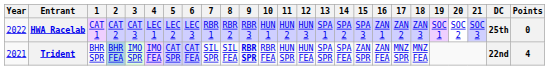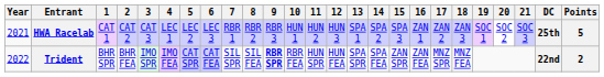HWA Racelab | Year: 2022 -> 2021
HWA Racelab | Points: 0 -> 5
Trident | Year: 2021 -> 2022
Trident | 2: lightblue background -> no background
Trident | Points: 4 -> 2
